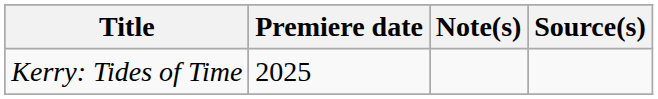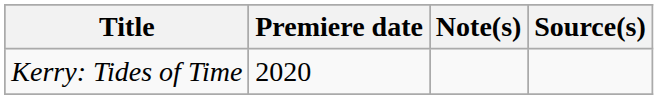Kerry: Tides of Time | Premiere date: 2025 -> 2020
